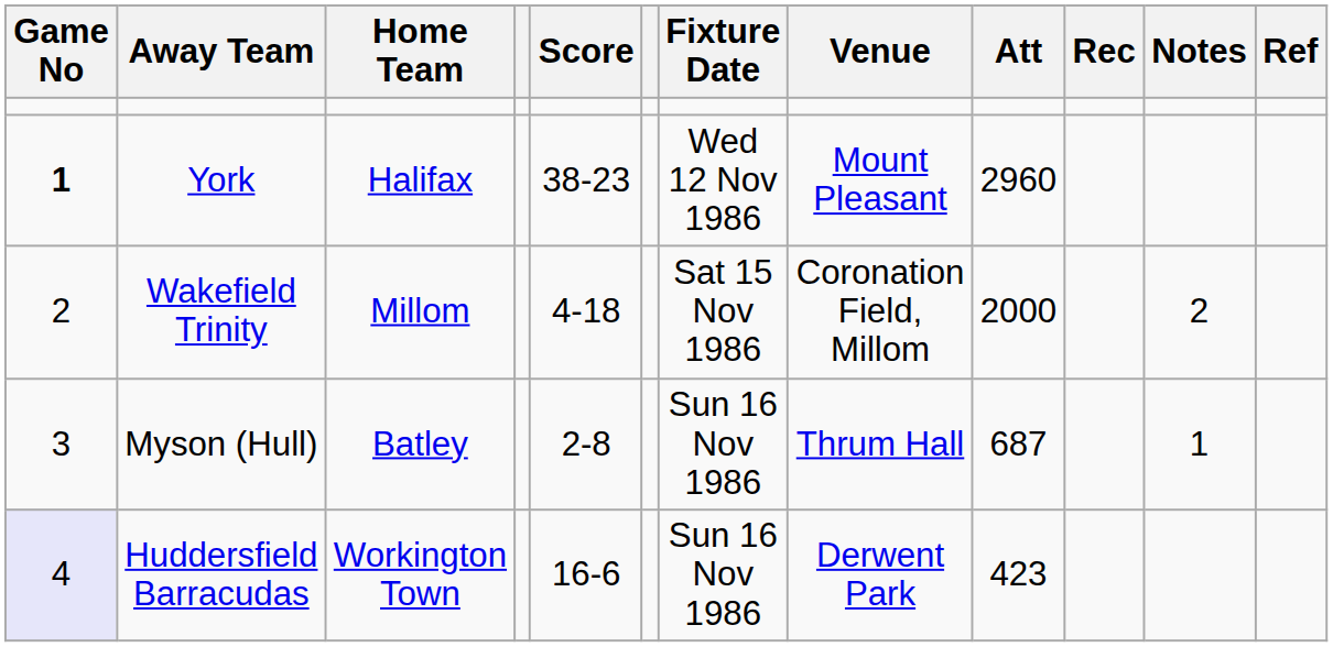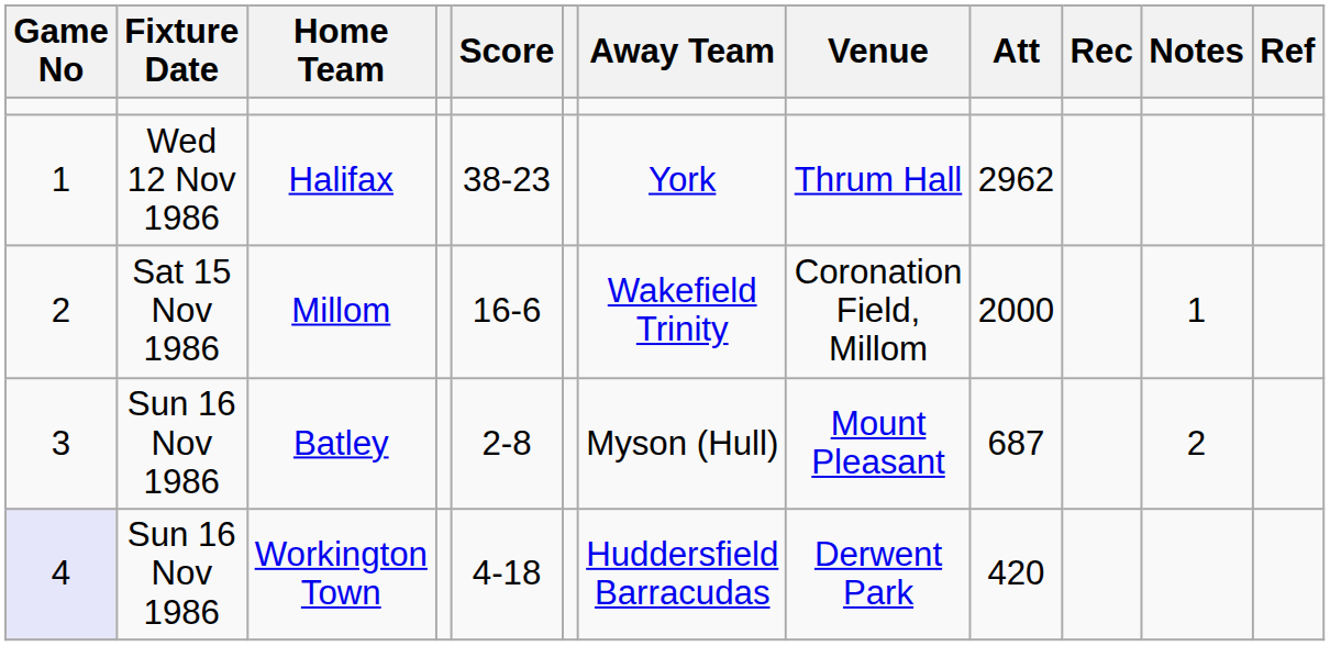columns swapped: Fixture Date <-> Away Team
Halifax | Game No: bold -> normal
Halifax | Venue: Mount Pleasant -> Thrum Hall
Halifax | Att: 2960 -> 2962
Millom | Score: 4-18 -> 16-6
Millom | Notes: 2 -> 1
Batley | Venue: Thrum Hall -> Mount Pleasant
Batley | Notes: 1 -> 2
Workington Town | Score: 16-6 -> 4-18
Workington Town | Att: 423 -> 420
